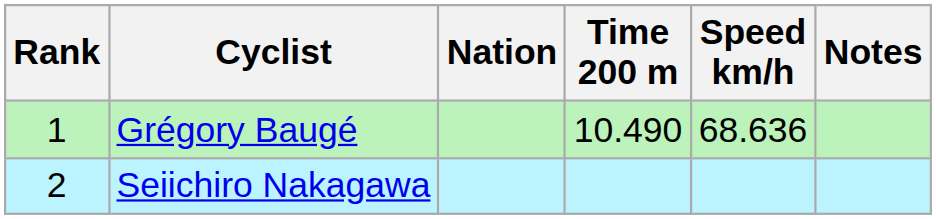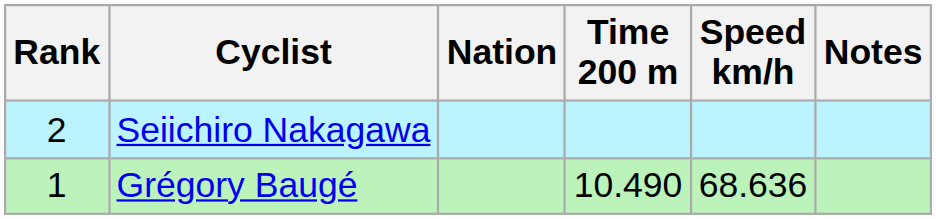rows swapped: Grégory Baugé <-> Seiichiro Nakagawa
